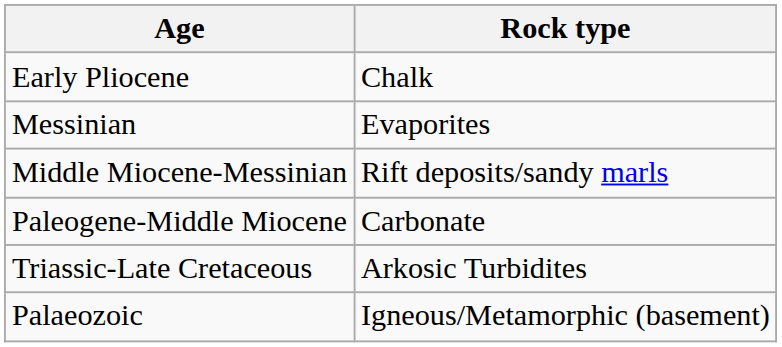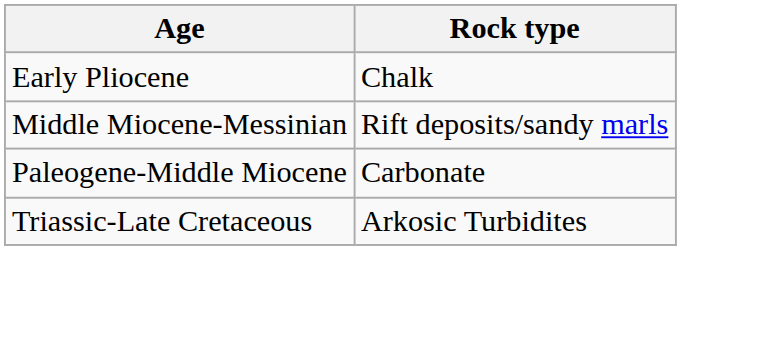- row: Messinian | Evaporites
- row: Palaeozoic | Igneous/Metamorphic (basement)
